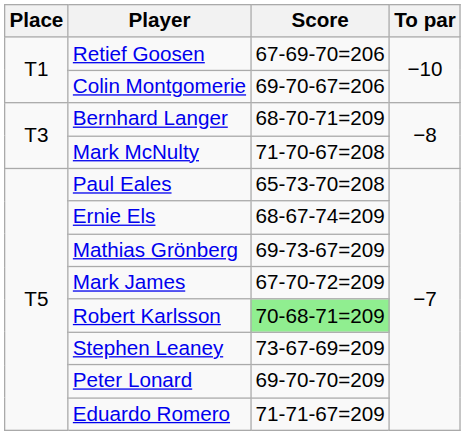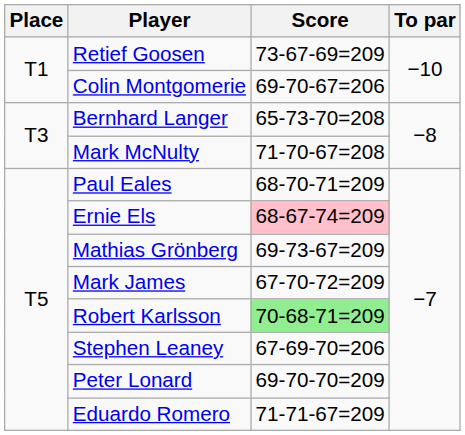Retief Goosen | Score: 67-69-70=206 -> 73-67-69=209
Bernhard Langer | Score: 68-70-71=209 -> 65-73-70=208
Paul Eales | Score: 65-73-70=208 -> 68-70-71=209
Ernie Els | Score: no background -> pink background
Stephen Leaney | Score: 73-67-69=209 -> 67-69-70=206
